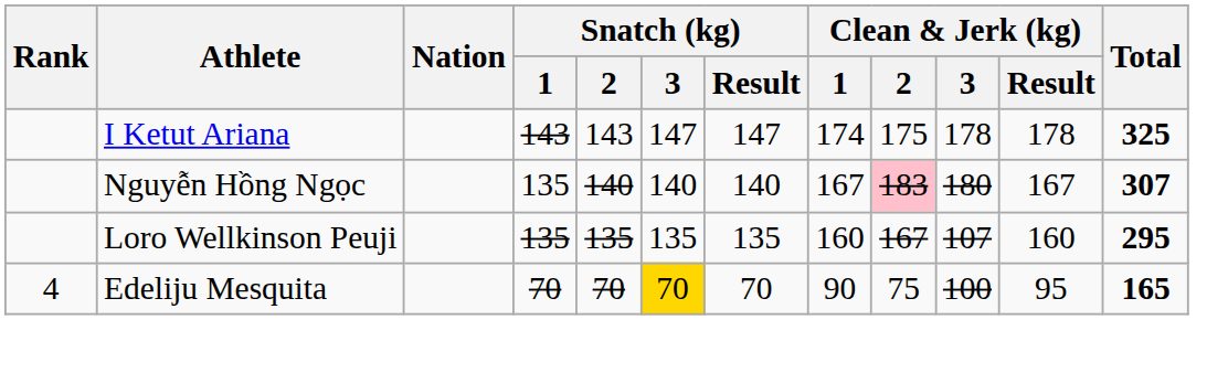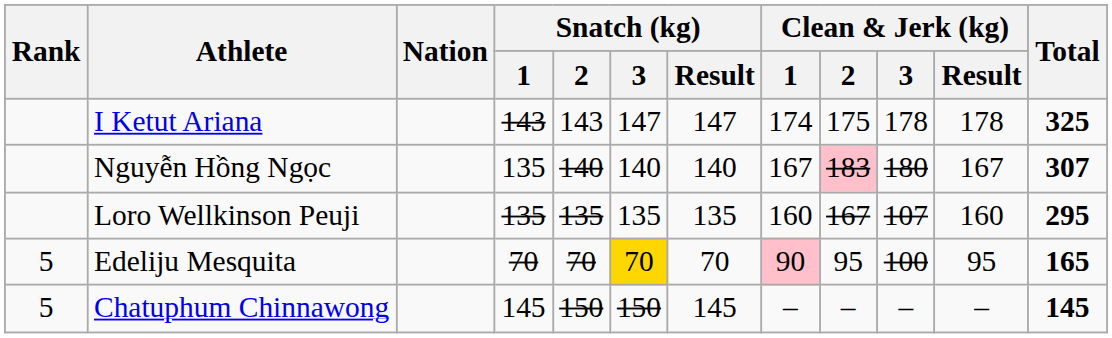Edeliju Mesquita | Rank: 4 -> 5
Edeliju Mesquita | Clean & Jerk (kg) / 1: no background -> pink background
Edeliju Mesquita | Clean & Jerk (kg) / 2: 75 -> 95
+ row: 5 | Chatuphum Chinnawong | 145 | 150 | 150 | 145 | – | – | – | – | 145
